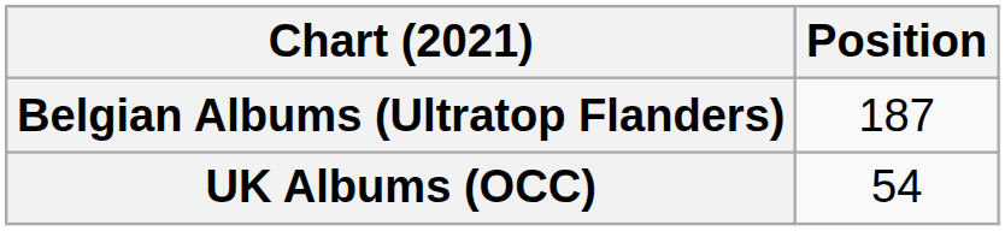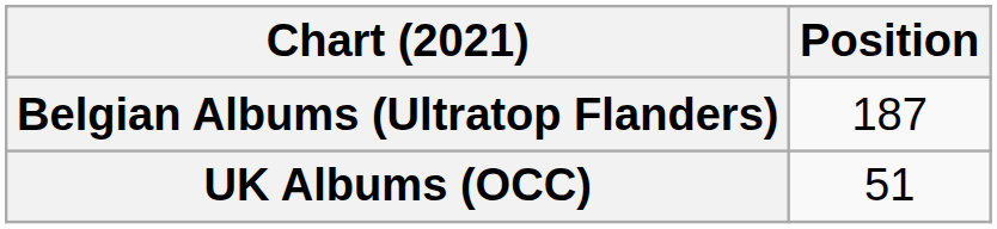UK Albums (OCC) | Position: 54 -> 51
